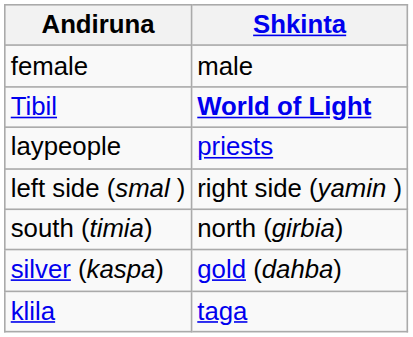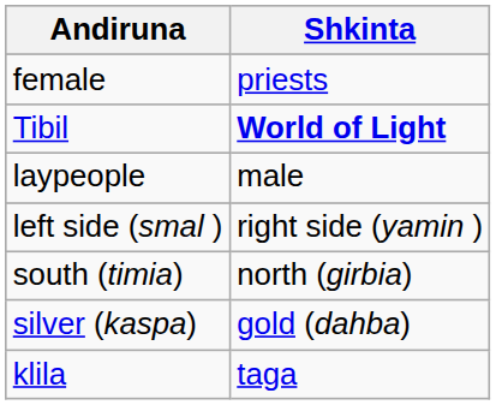female | Shkinta: male -> priests
laypeople | Shkinta: priests -> male
